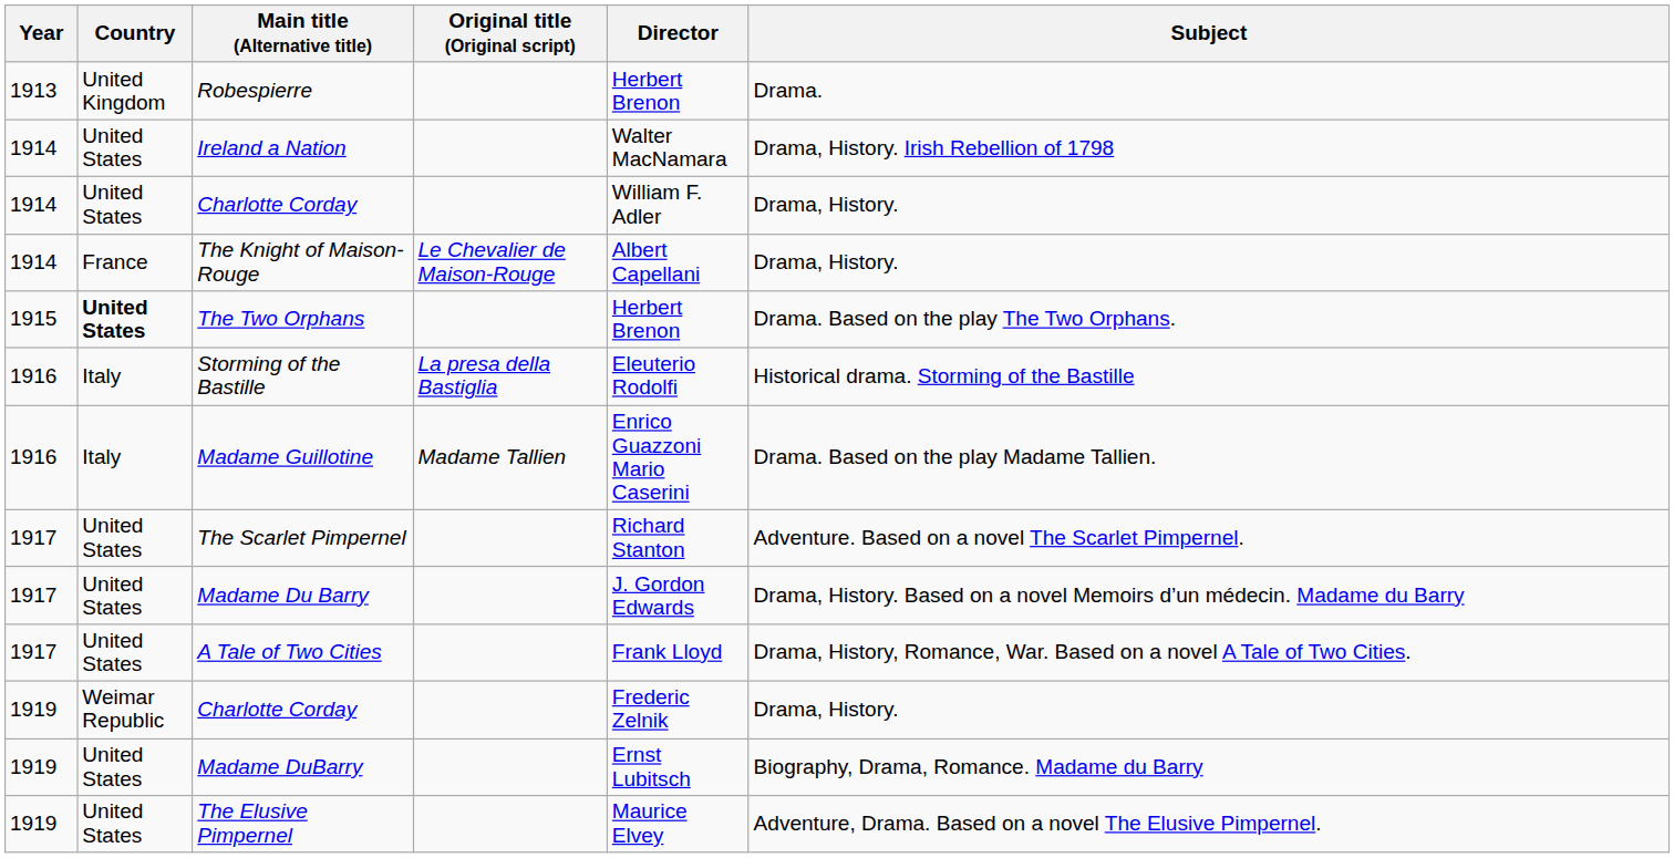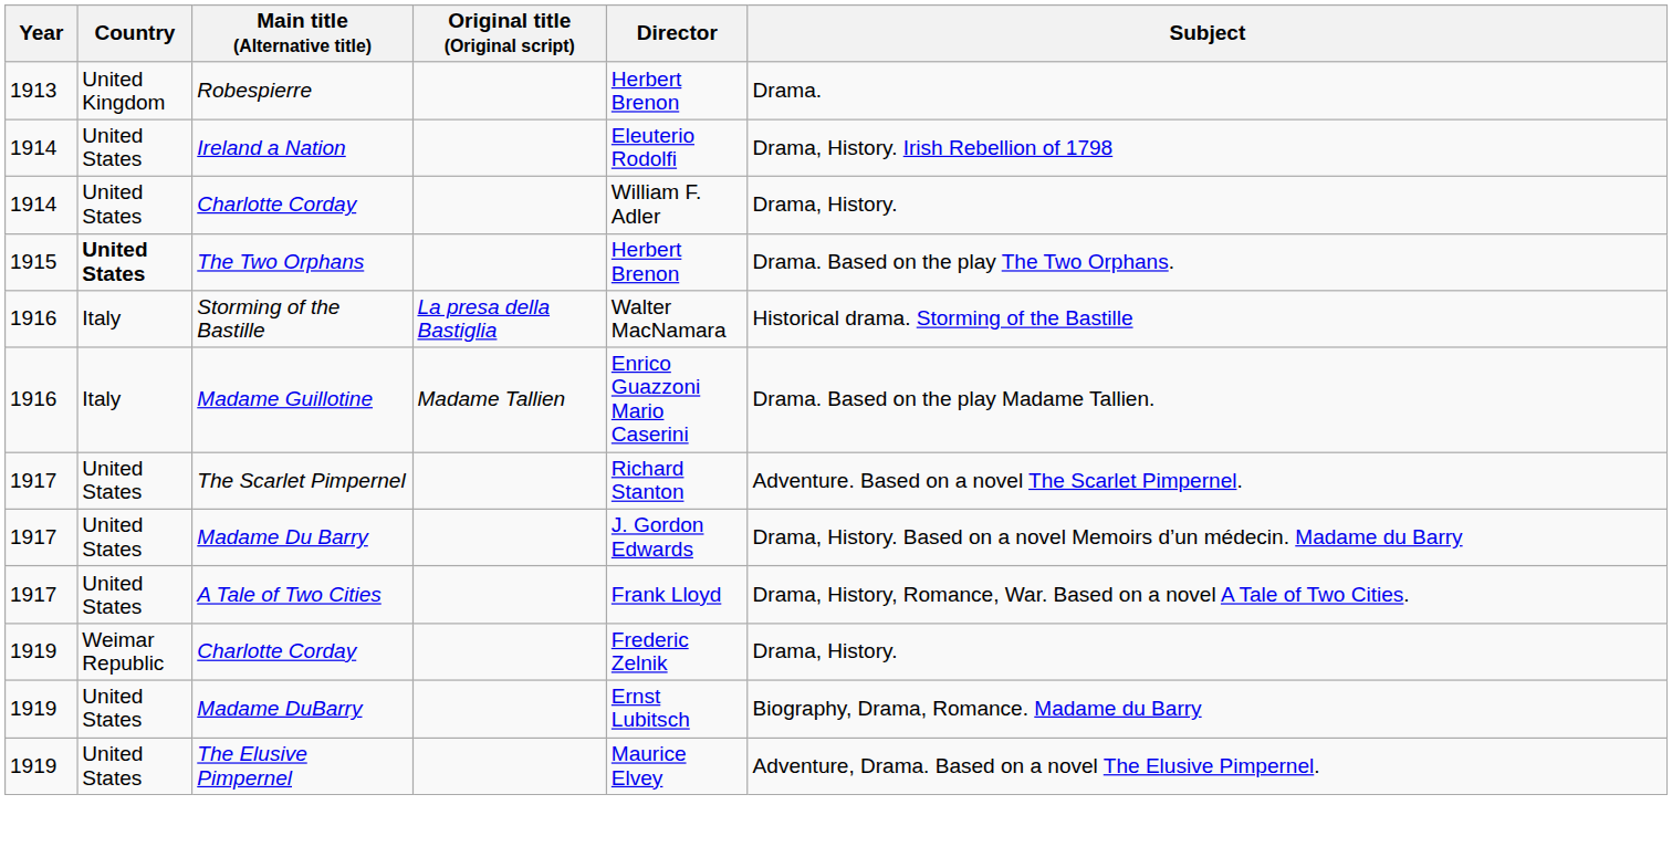Ireland a Nation | Director: Walter MacNamara -> Eleuterio Rodolfi
- row: 1914 | France | The Knight of Maison-Rouge | Le Chevalier de Maison-Rouge | Albert Capellani | Drama, History.
Storming of the Bastille | Director: Eleuterio Rodolfi -> Walter MacNamara
